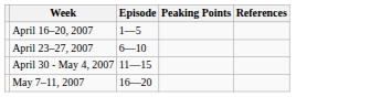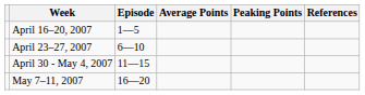+ column: Average Points
